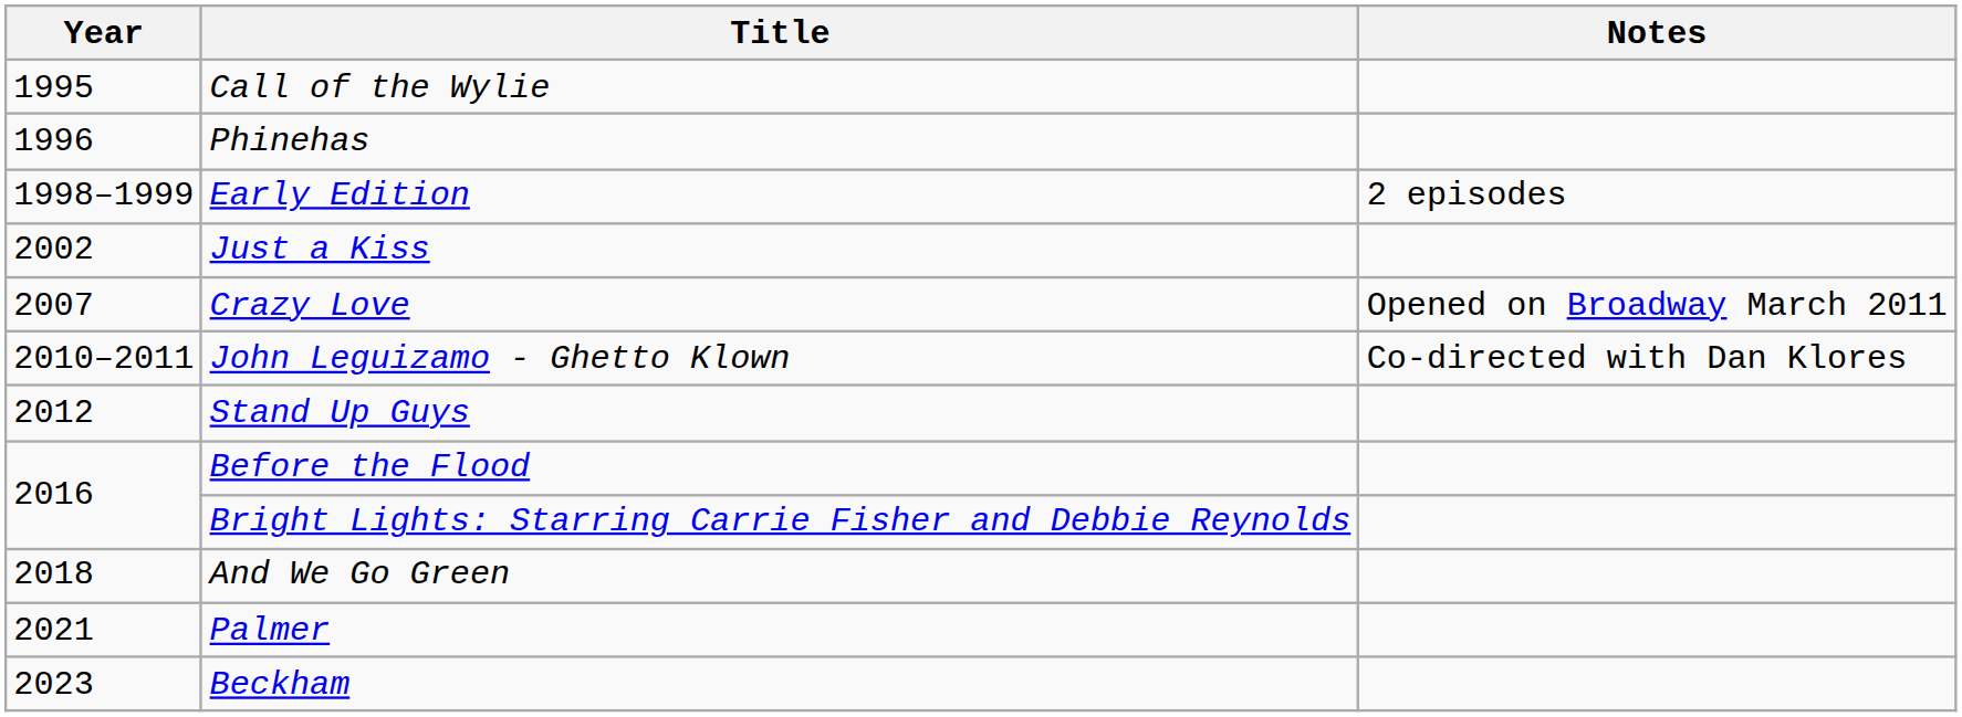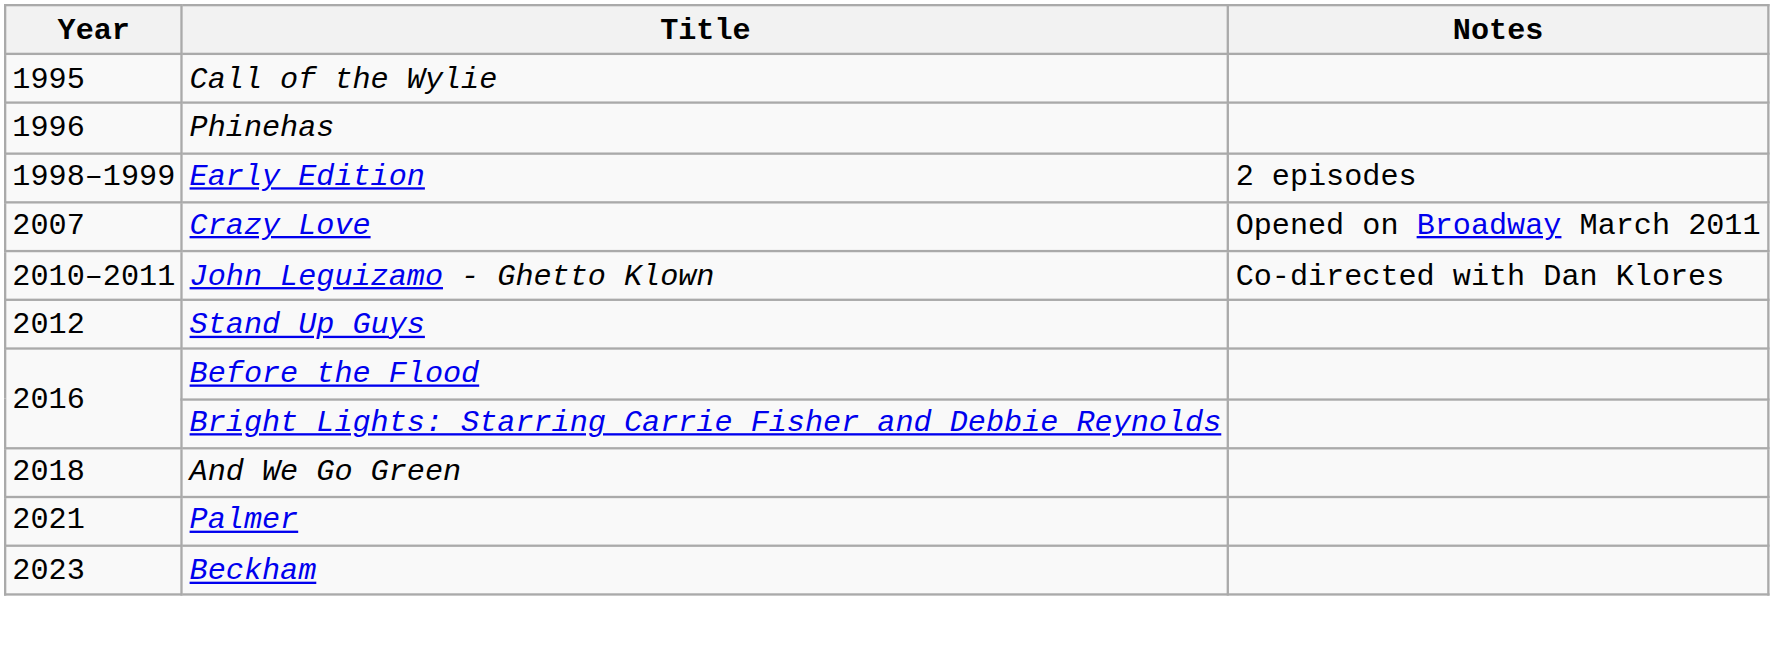- row: 2002 | Just a Kiss
